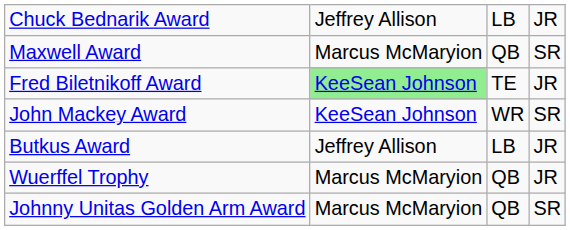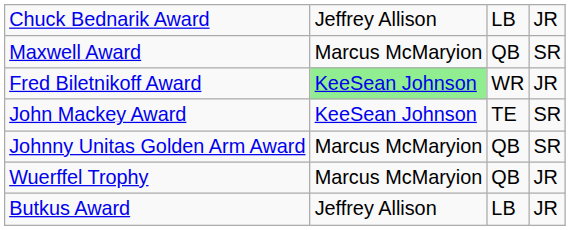Fred Biletnikoff Award | column 3: TE -> WR
John Mackey Award | column 3: WR -> TE
rows swapped: Butkus Award <-> Johnny Unitas Golden Arm Award
